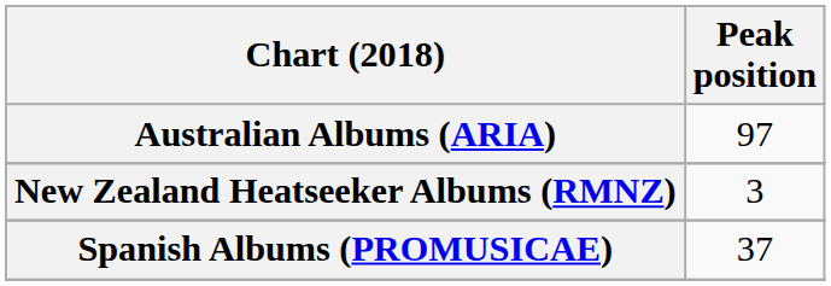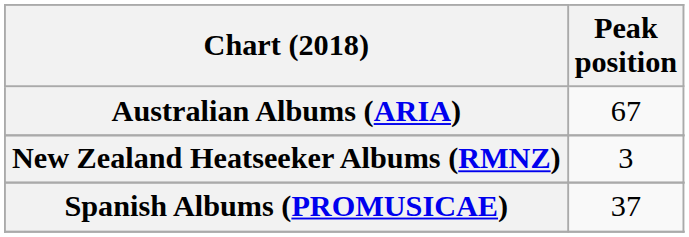Australian Albums (ARIA) | Peak position: 97 -> 67
